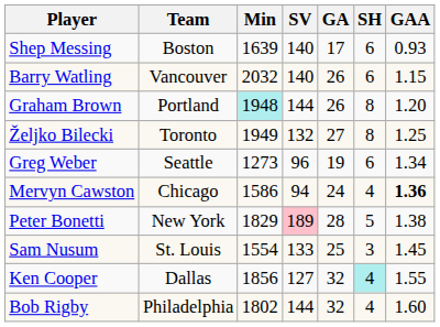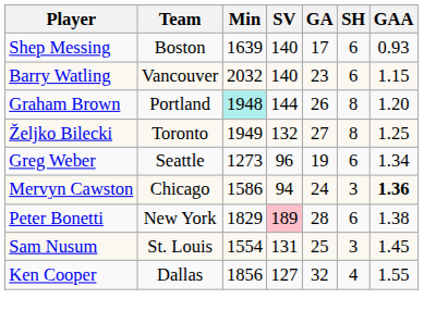Barry Watling | GA: 26 -> 23
Mervyn Cawston | SH: 4 -> 3
Peter Bonetti | SH: 5 -> 6
Sam Nusum | SV: 133 -> 131
Ken Cooper | SH: paleturquoise background -> no background
- row: Bob Rigby | Philadelphia | 1802 | 144 | 32 | 4 | 1.60
